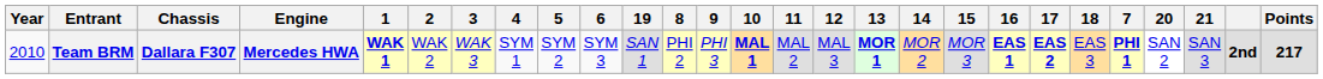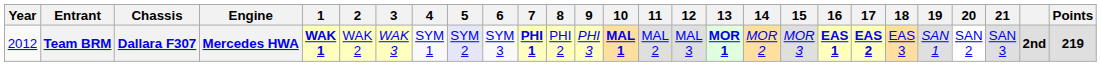columns swapped: 7 <-> 19
Team BRM | Year: 2010 -> 2012
Team BRM | 5: no background -> lavender background
Team BRM | Points: 217 -> 219
